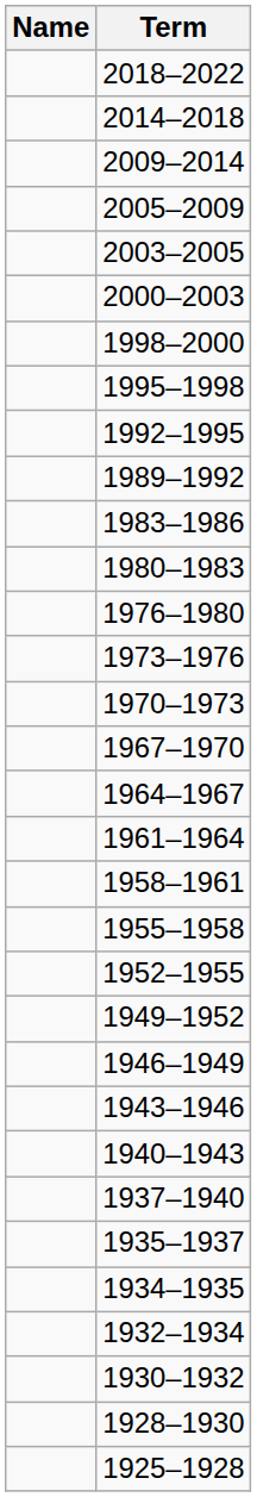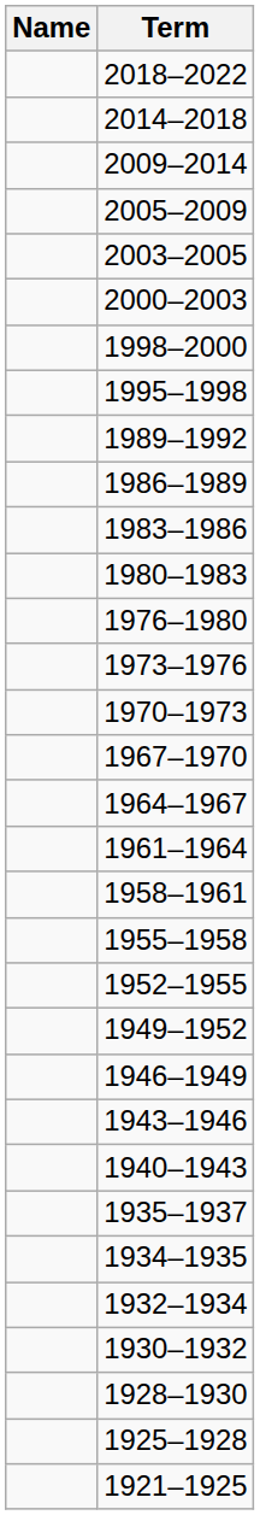- row: 1992–1995
+ row: 1986–1989
- row: 1937–1940
+ row: 1921–1925
